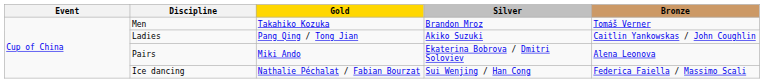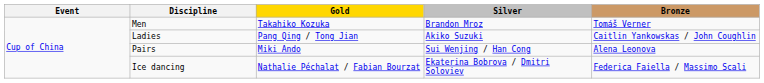Pairs | Silver: Ekaterina Bobrova / Dmitri Soloviev -> Sui Wenjing / Han Cong
Ice dancing | Silver: Sui Wenjing / Han Cong -> Ekaterina Bobrova / Dmitri Soloviev
